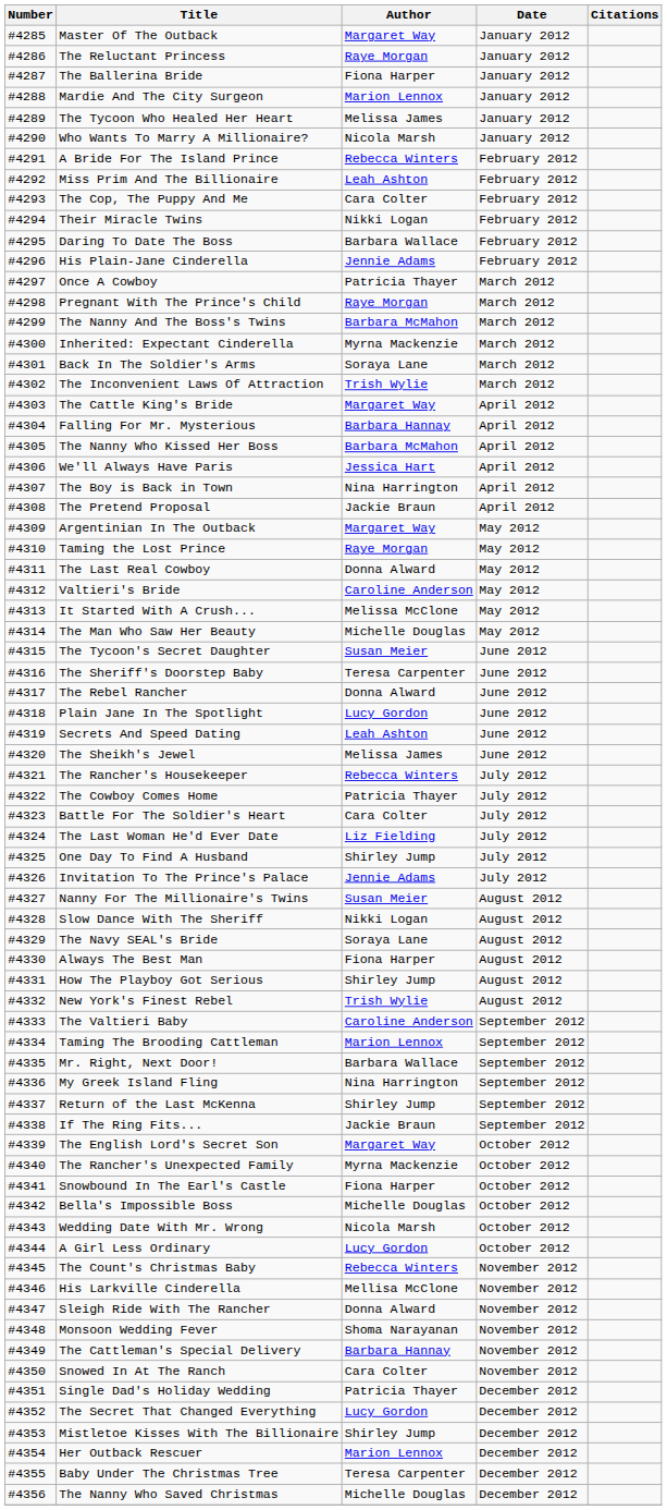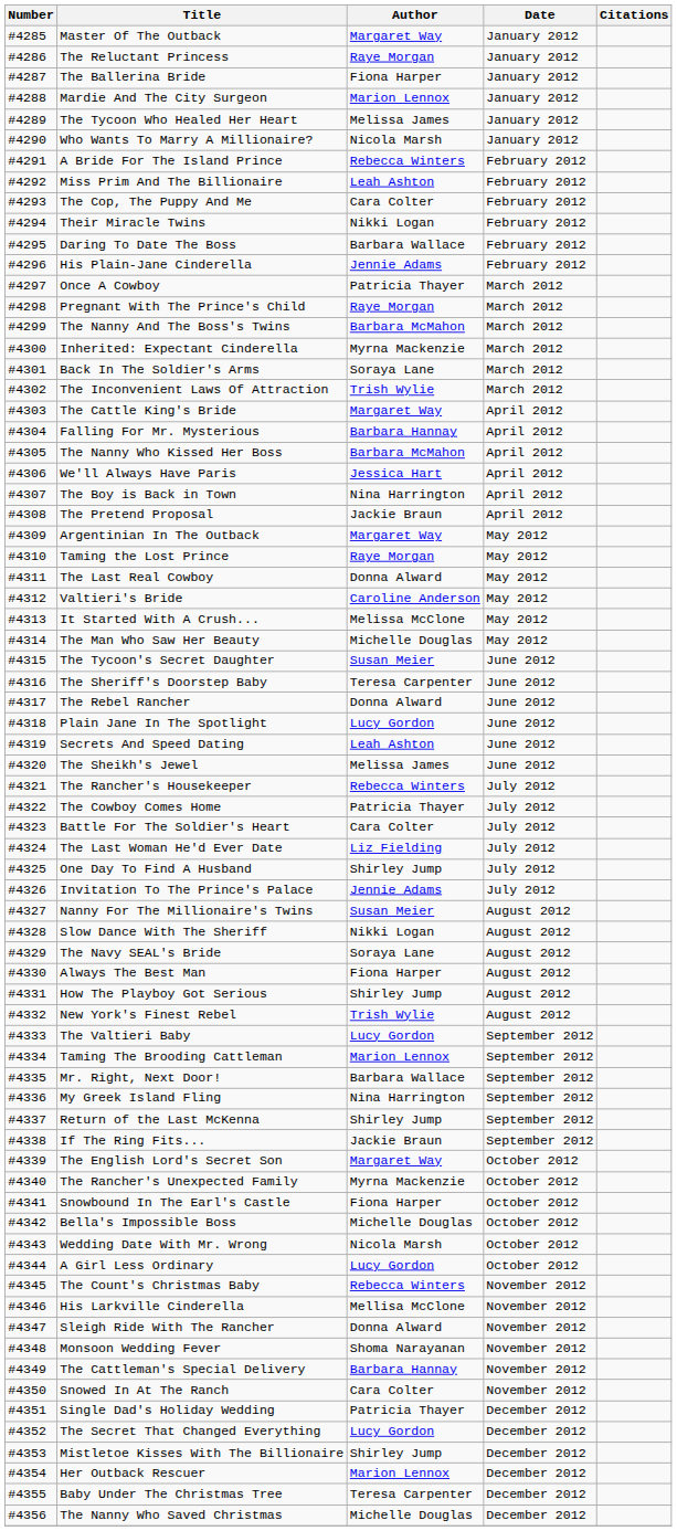The Valtieri Baby | Author: Caroline Anderson -> Lucy Gordon
